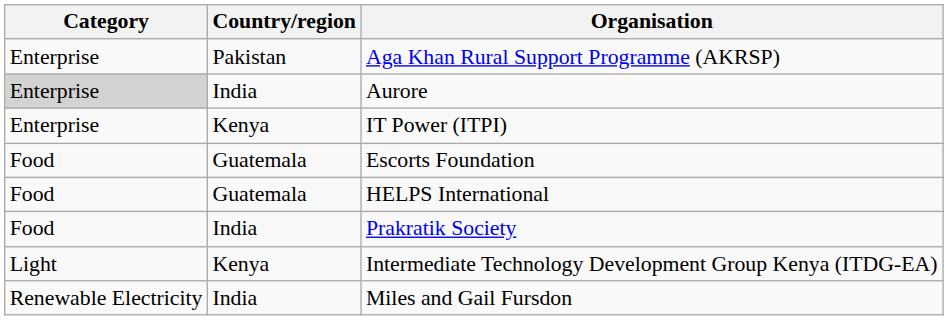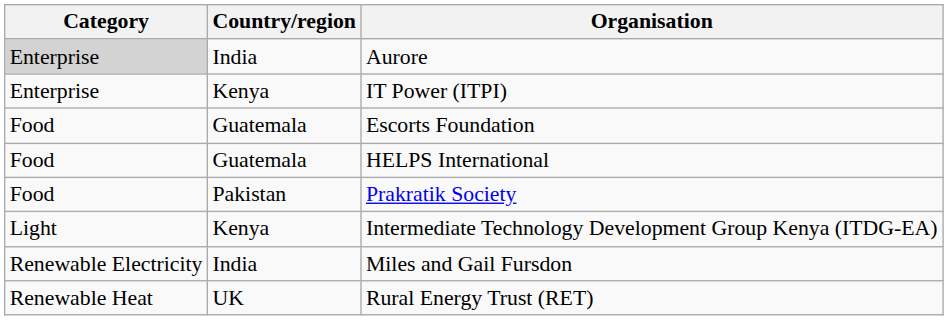- row: Enterprise | Pakistan | Aga Khan Rural Support Programme (AKRSP)
Prakratik Society | Country/region: India -> Pakistan
+ row: Renewable Heat | UK | Rural Energy Trust (RET)
